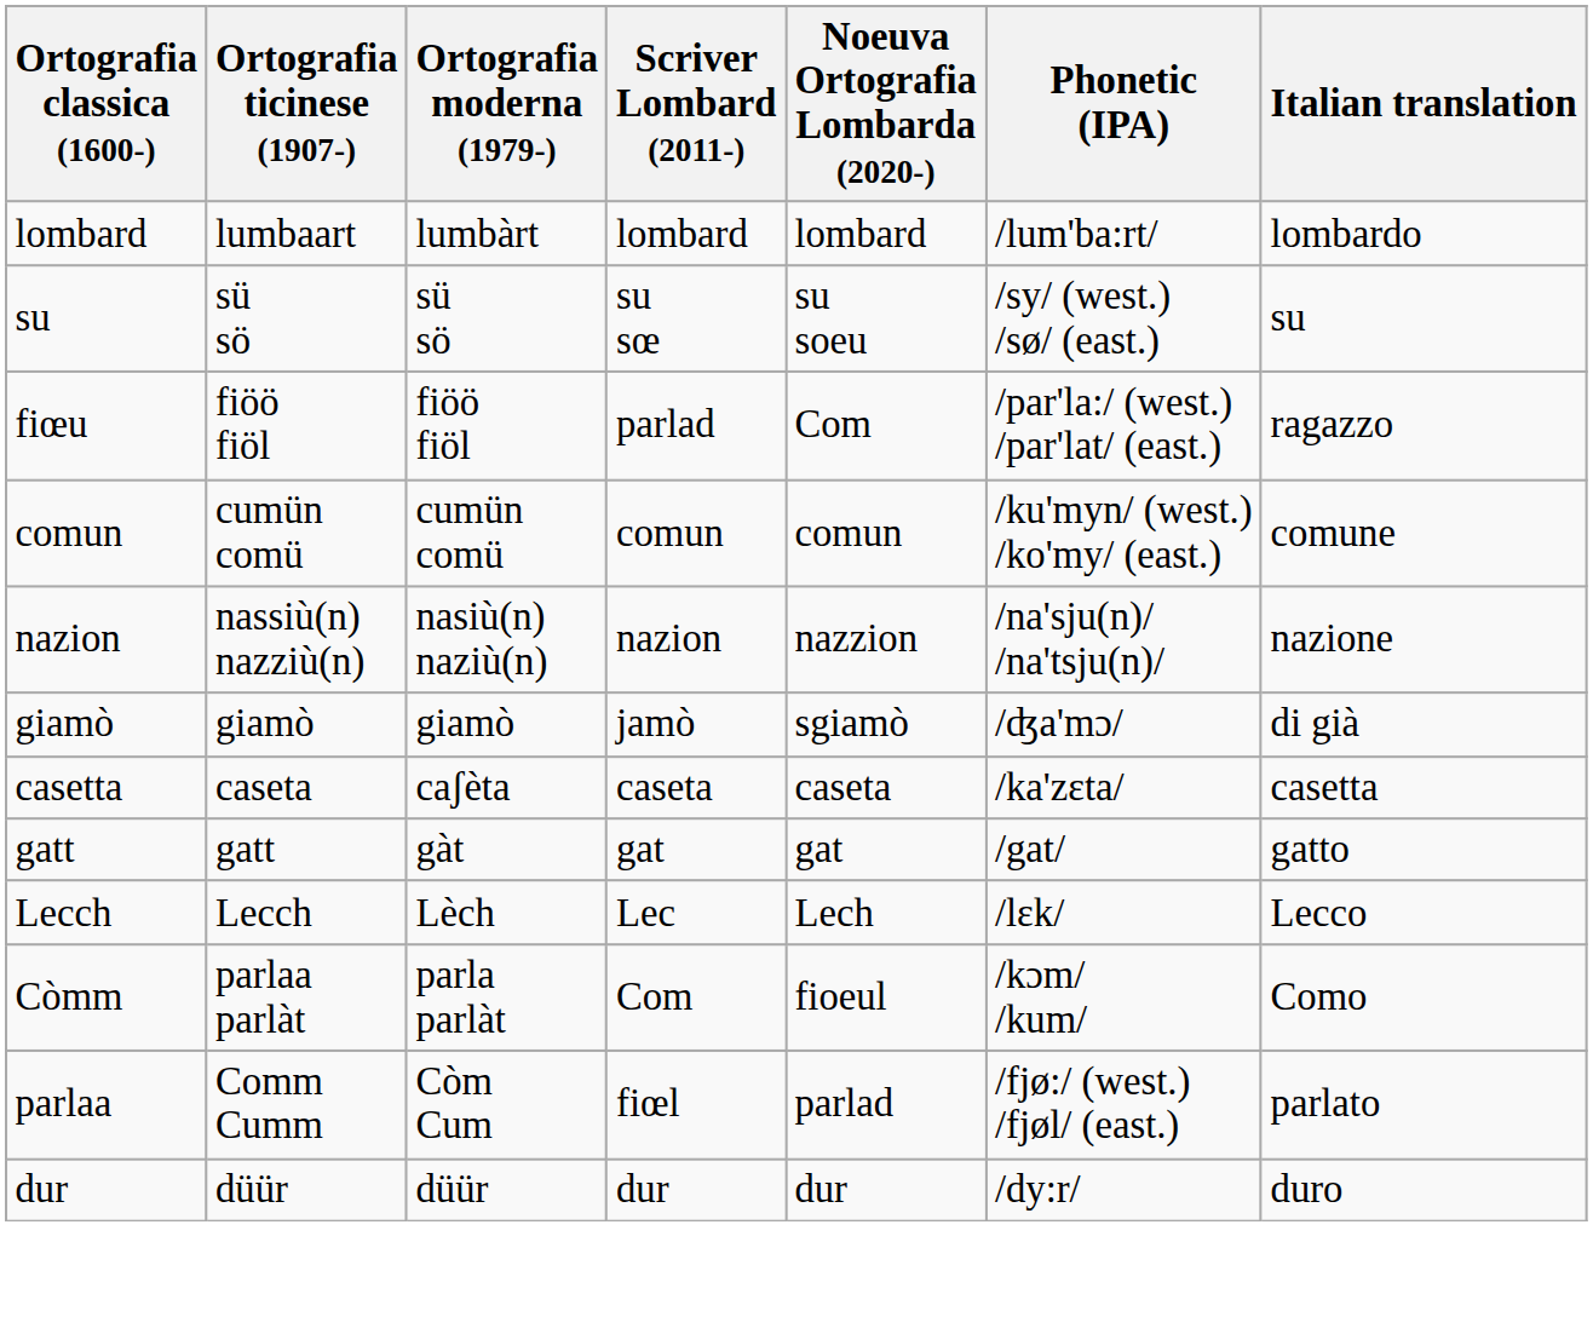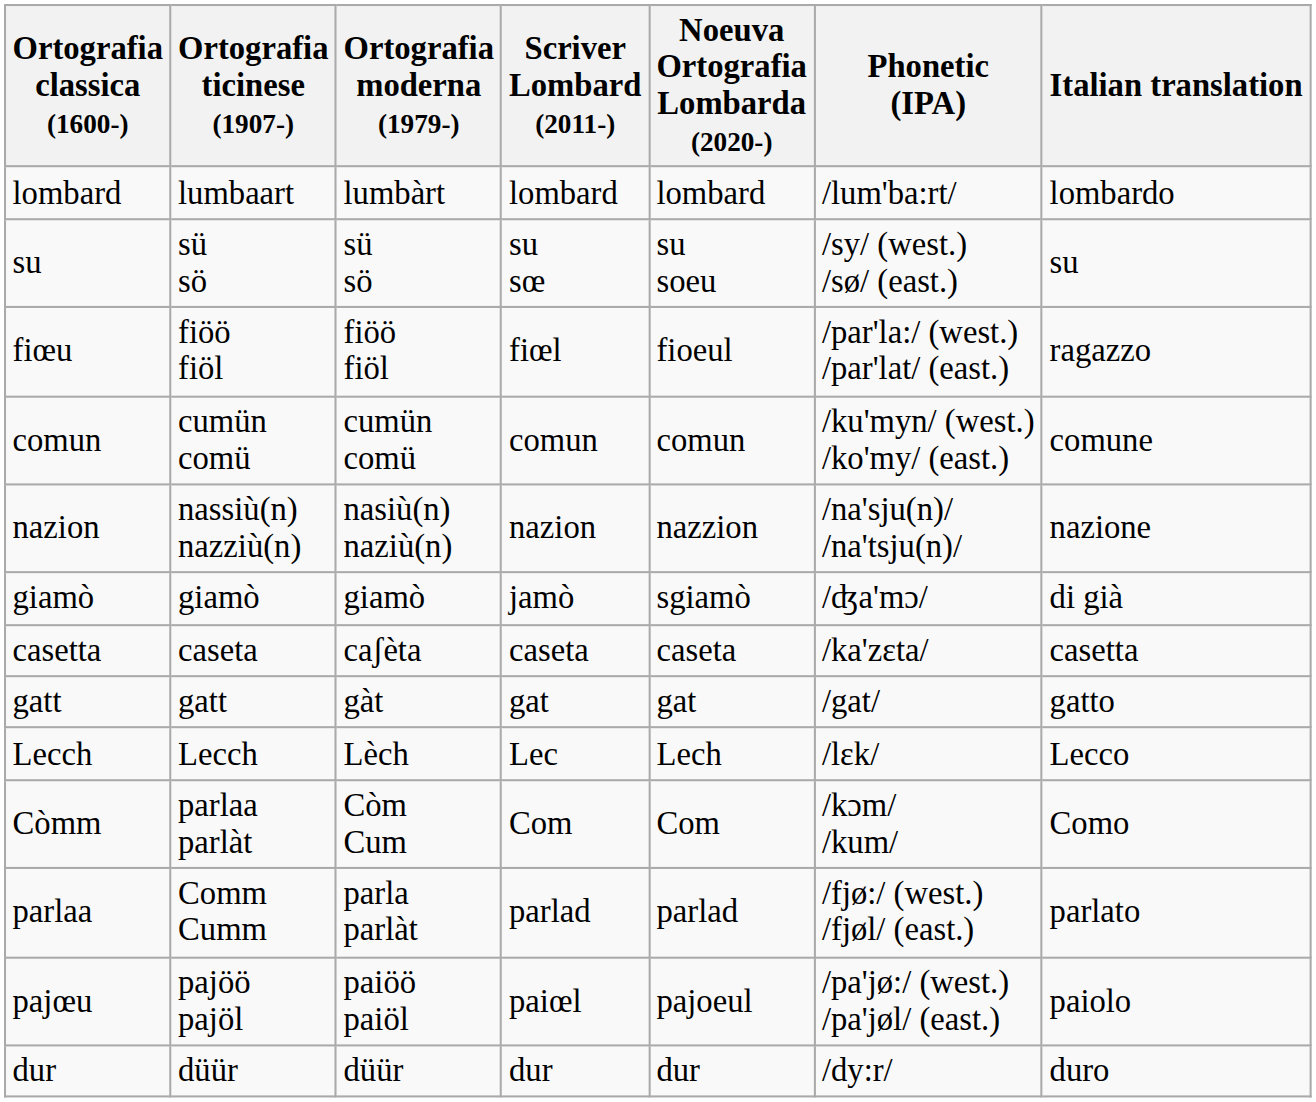fiœu | Scriver Lombard (2011-): parlad -> fiœl
fiœu | Noeuva Ortografia Lombarda (2020-): Com -> fioeul
Còmm | Ortografia moderna (1979-): parla parlàt -> Còm Cum
Còmm | Noeuva Ortografia Lombarda (2020-): fioeul -> Com
parlaa | Ortografia moderna (1979-): Còm Cum -> parla parlàt
parlaa | Scriver Lombard (2011-): fiœl -> parlad
+ row: pajœu | pajöö pajöl | paiöö paiöl | paiœl | pajoeul | /pa'jø:/ (west.) /pa'jøl/ (east.) | paiolo
